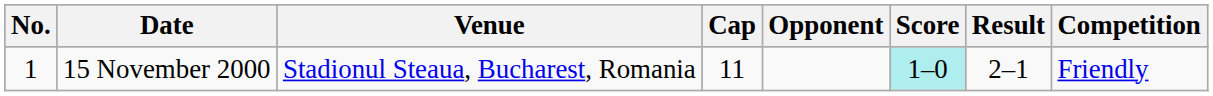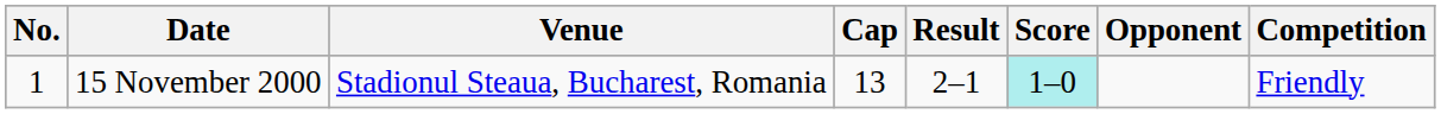columns swapped: Opponent <-> Result
15 November 2000 | Cap: 11 -> 13
